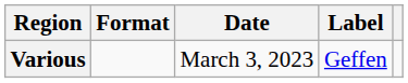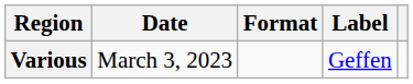columns swapped: Date <-> Format
